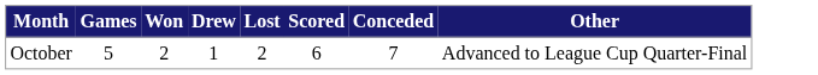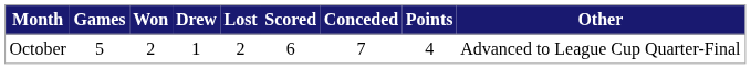+ column: Points | 4
